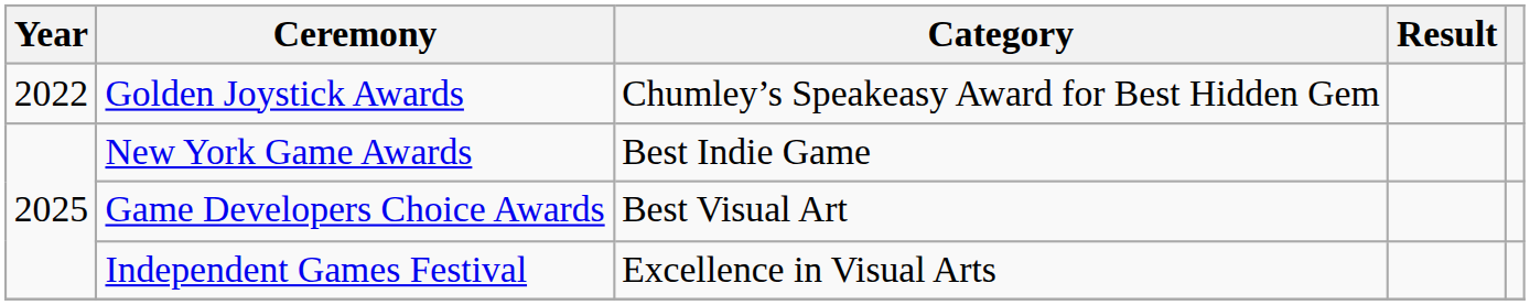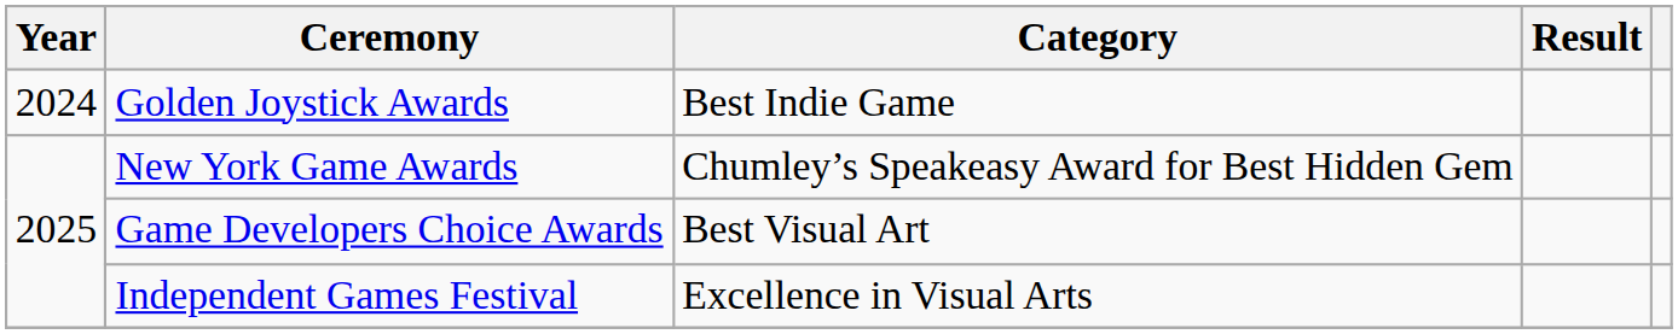Golden Joystick Awards | Year: 2022 -> 2024
Golden Joystick Awards | Category: Chumley’s Speakeasy Award for Best Hidden Gem -> Best Indie Game
New York Game Awards | Category: Best Indie Game -> Chumley’s Speakeasy Award for Best Hidden Gem
